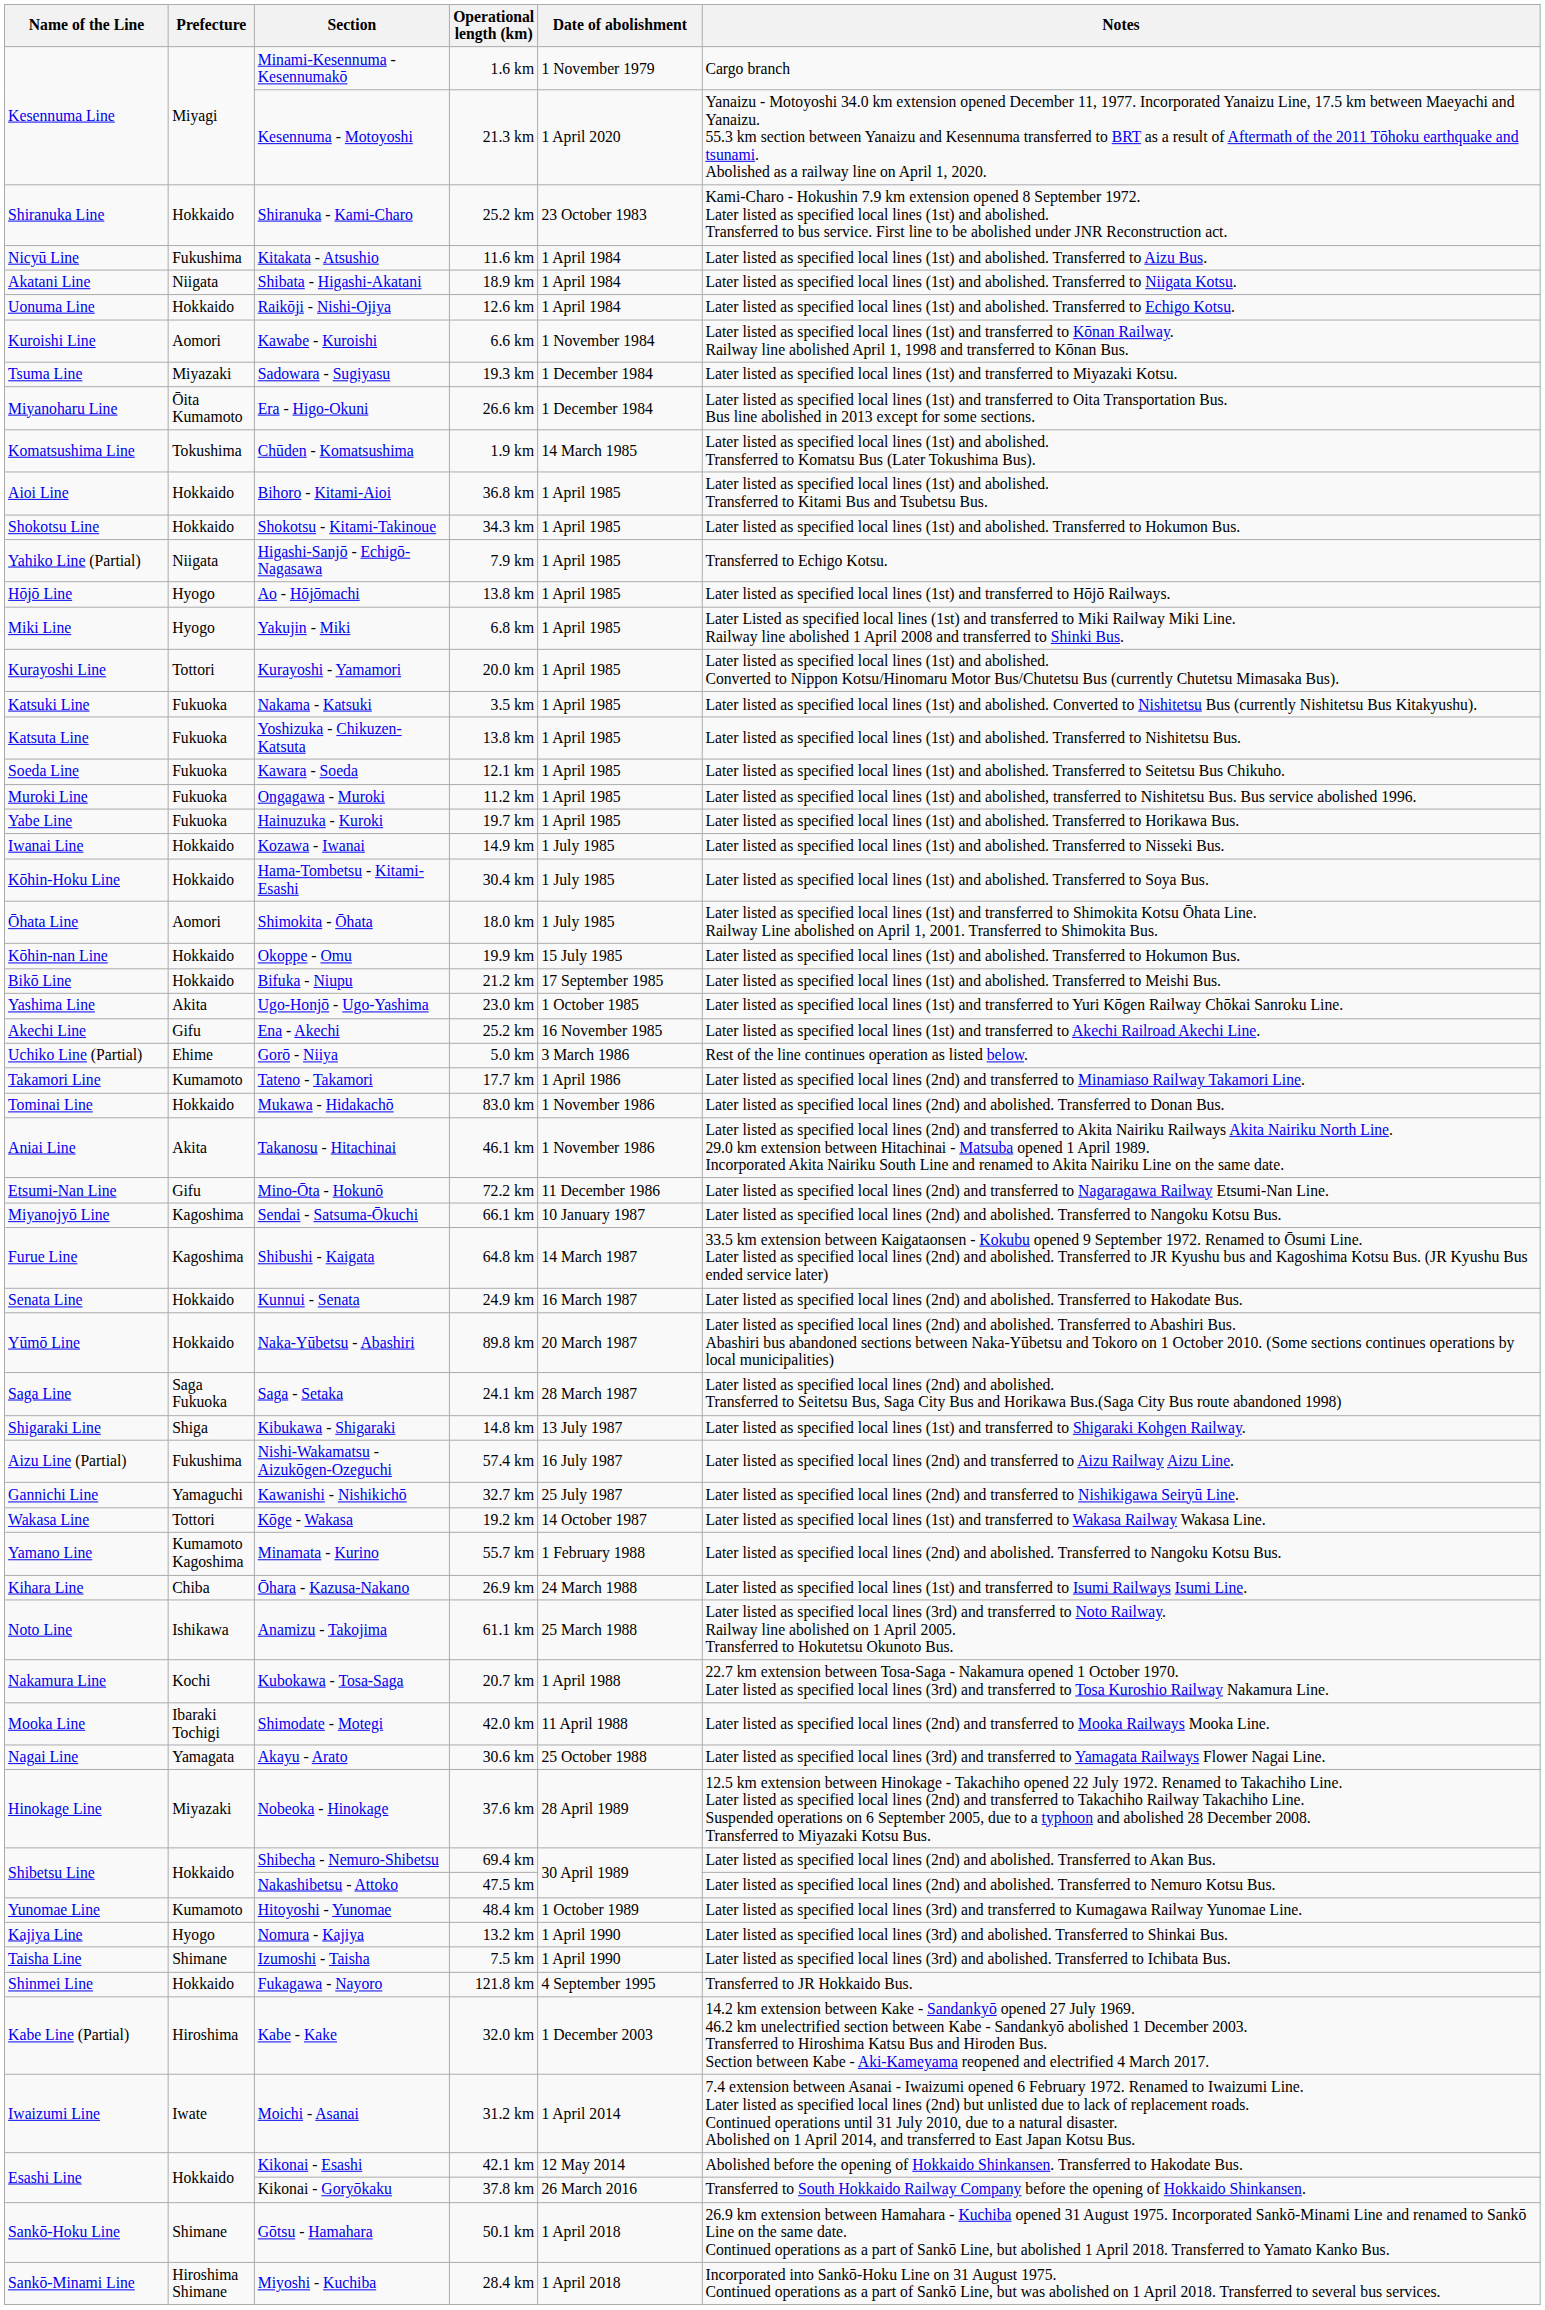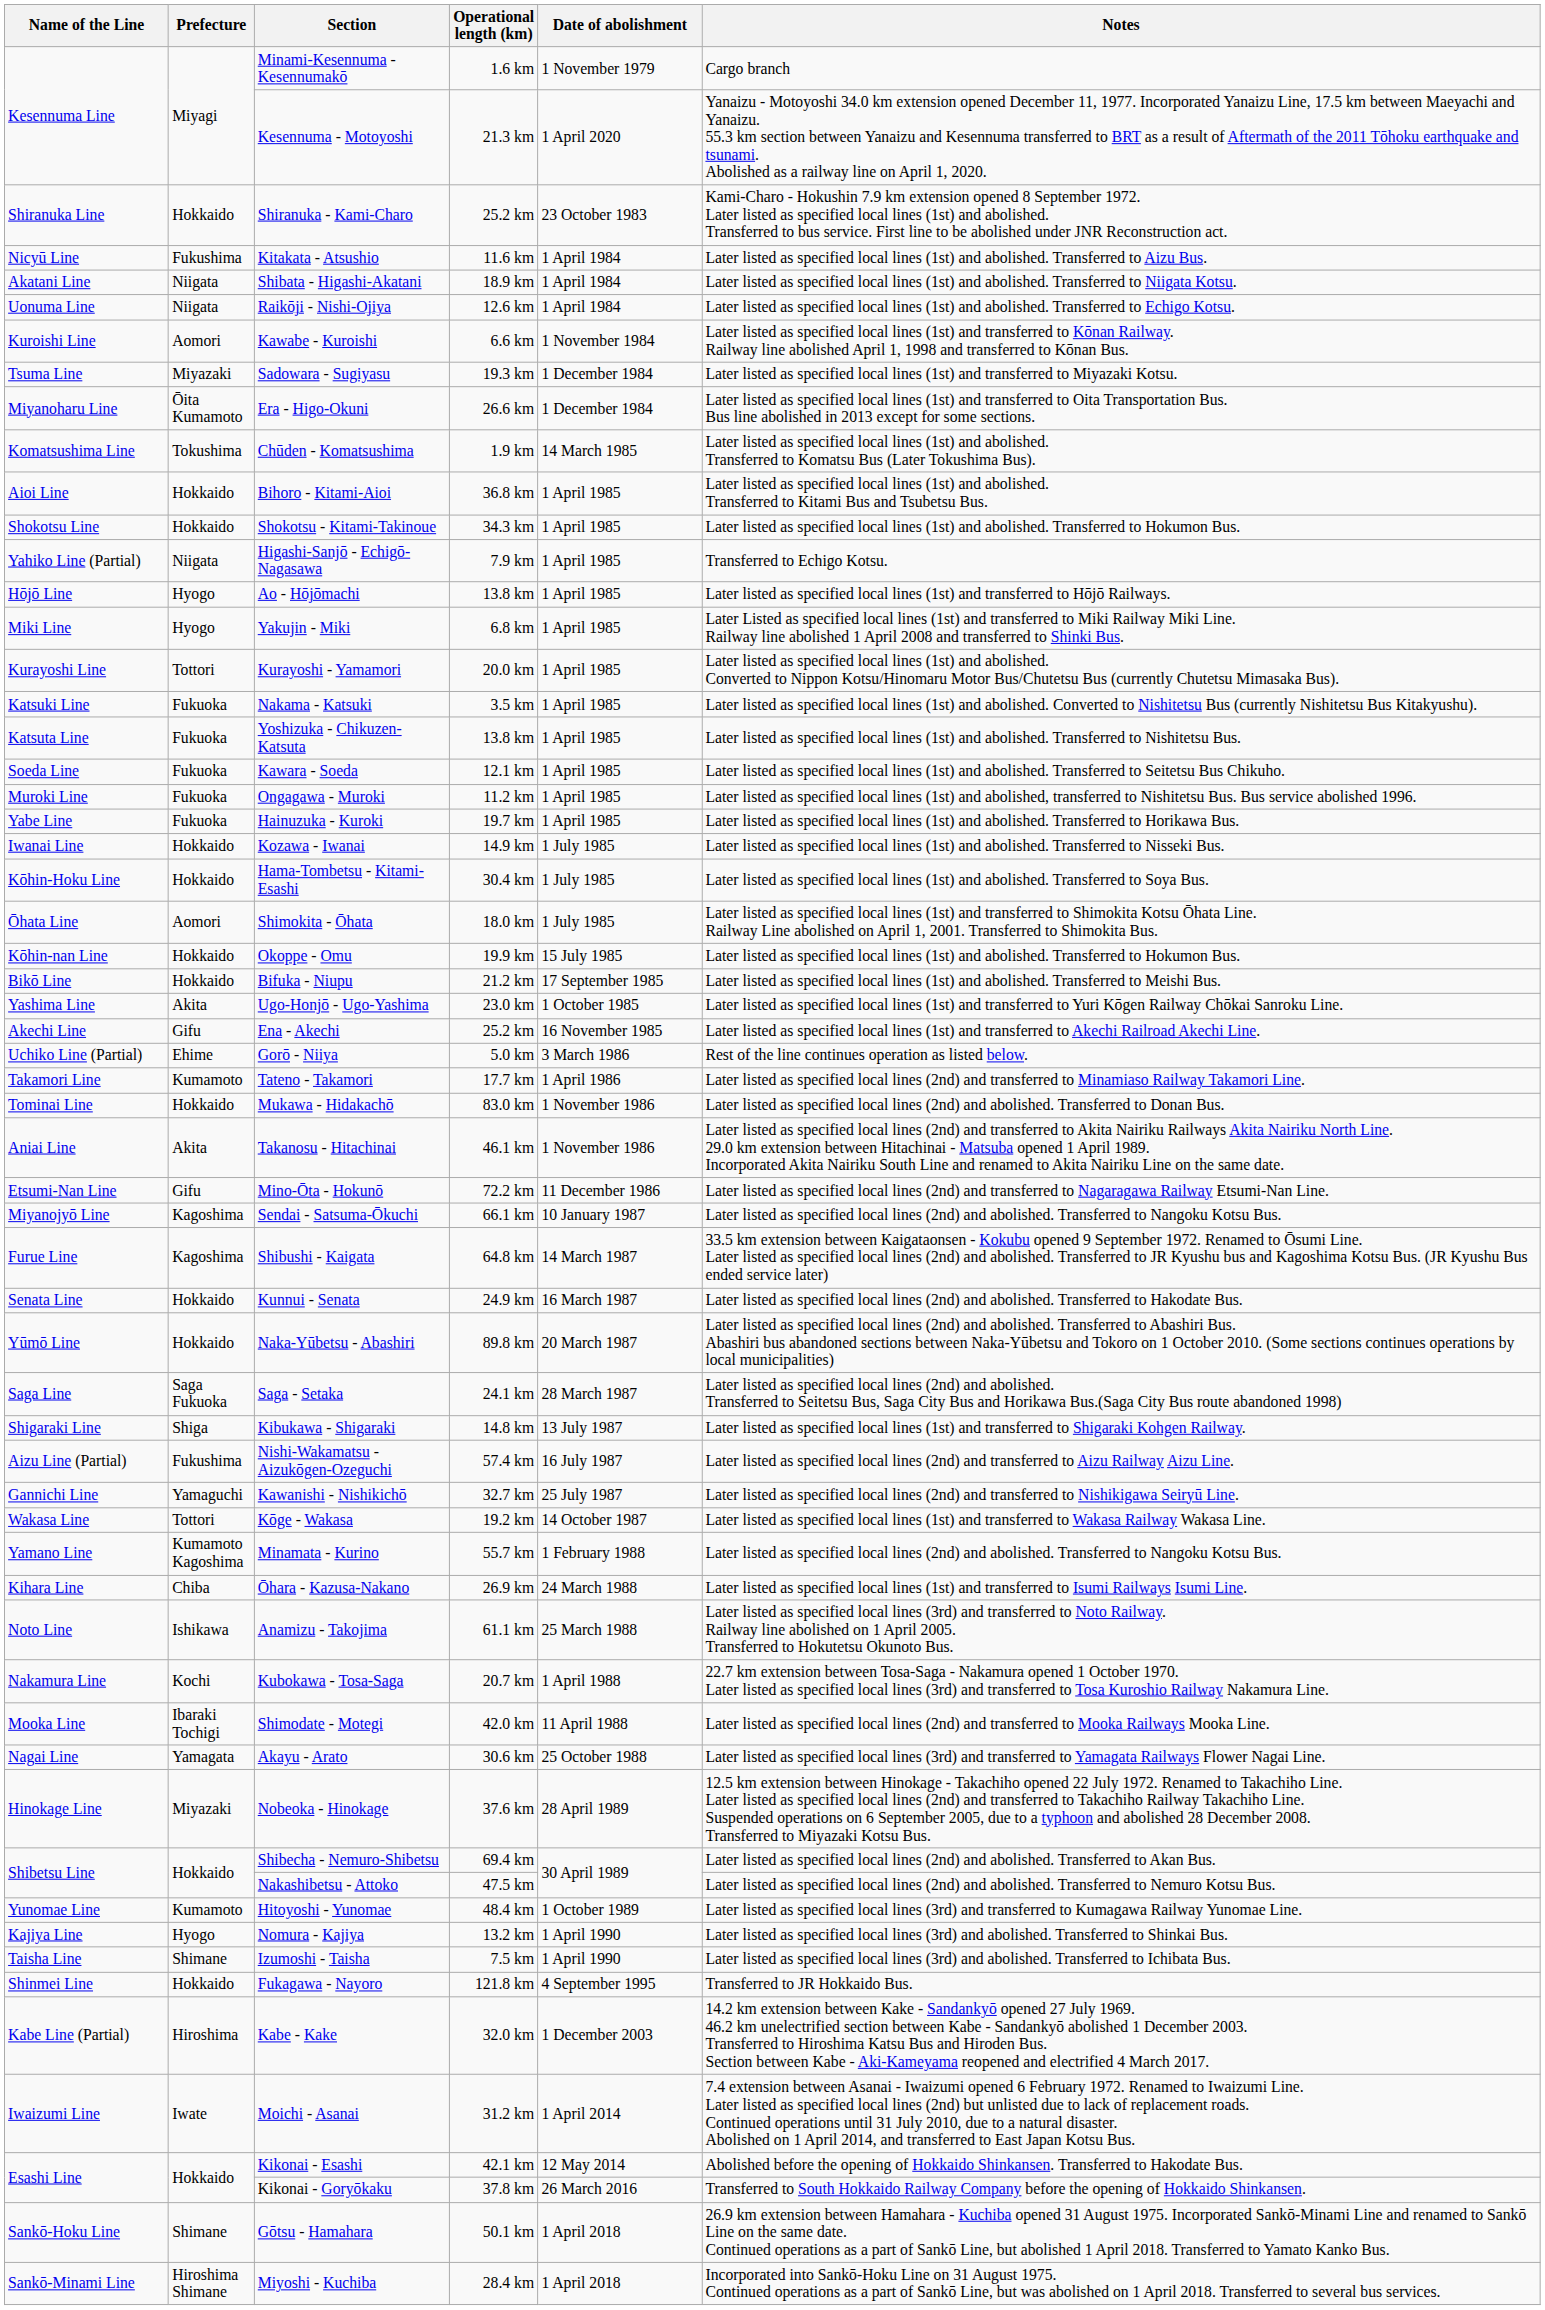Raikōji - Nishi-Ojiya | Prefecture: Hokkaido -> Niigata
